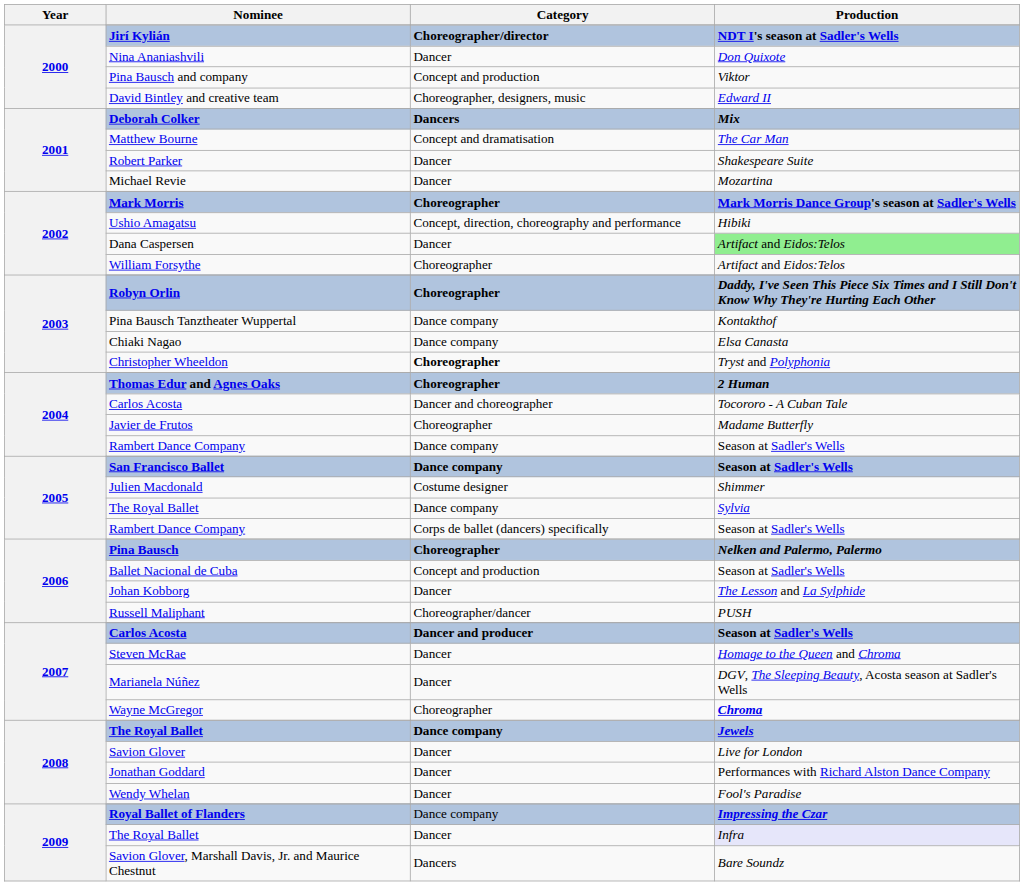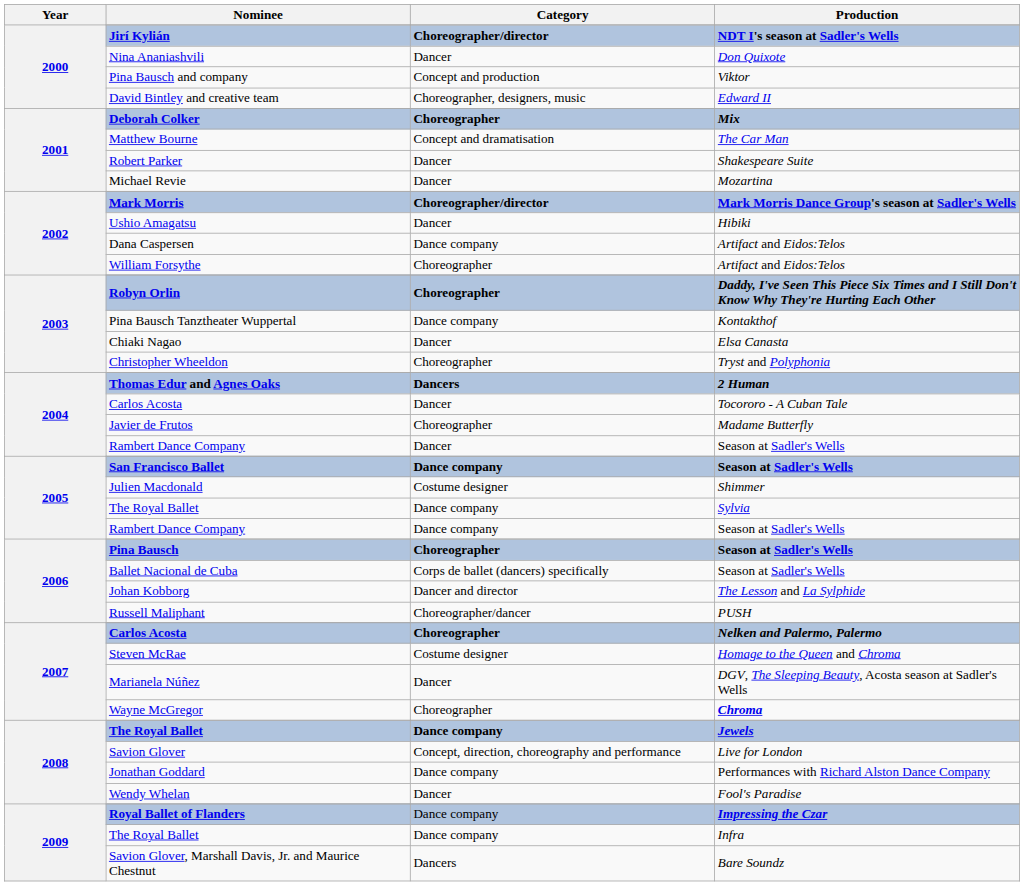Deborah Colker | Category: Dancers -> Choreographer
Mark Morris | Category: Choreographer -> Choreographer/director
Ushio Amagatsu | Category: Concept, direction, choreography and performance -> Dancer
Dana Caspersen | Category: Dancer -> Dance company
Dana Caspersen | Production: lightgreen background -> no background
Chiaki Nagao | Category: Dance company -> Dancer
Christopher Wheeldon | Category: bold -> normal
Thomas Edur and Agnes Oaks | Category: Choreographer -> Dancers
2004 / Carlos Acosta | Category: Dancer and choreographer -> Dancer
2004 / Rambert Dance Company | Category: Dance company -> Dancer
2005 / Rambert Dance Company | Category: Corps de ballet (dancers) specifically -> Dance company
Pina Bausch | Production: Nelken and Palermo, Palermo -> Season at Sadler's Wells
Ballet Nacional de Cuba | Category: Concept and production -> Corps de ballet (dancers) specifically
Johan Kobborg | Category: Dancer -> Dancer and director
2007 / Carlos Acosta | Category: Dancer and producer -> Choreographer
2007 / Carlos Acosta | Production: Season at Sadler's Wells -> Nelken and Palermo, Palermo
Steven McRae | Category: Dancer -> Costume designer
Savion Glover | Category: Dancer -> Concept, direction, choreography and performance
Jonathan Goddard | Category: Dancer -> Dance company
2009 / The Royal Ballet | Category: Dancer -> Dance company
2009 / The Royal Ballet | Production: lavender background -> no background
